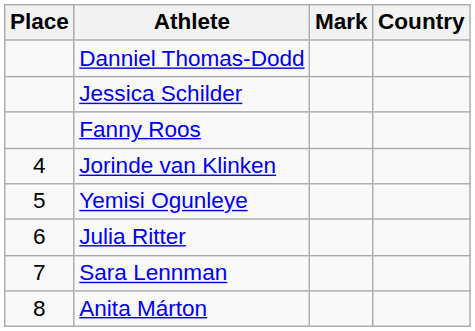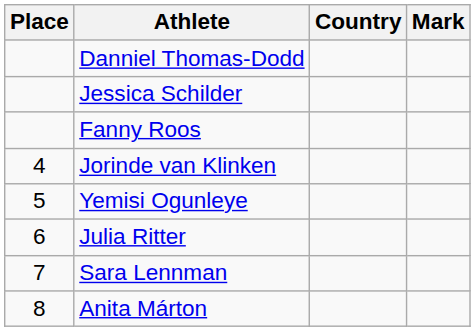columns swapped: Country <-> Mark
